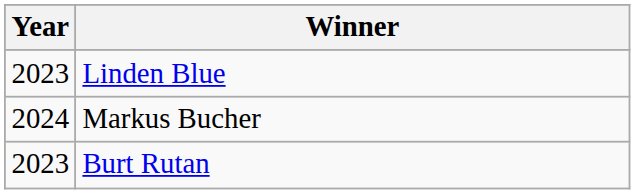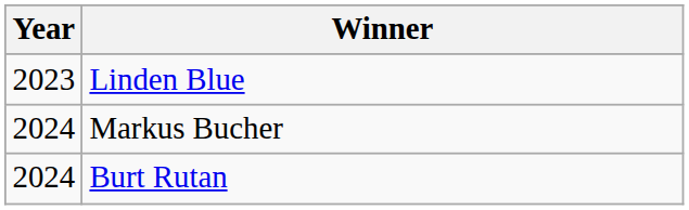Burt Rutan | Year: 2023 -> 2024
